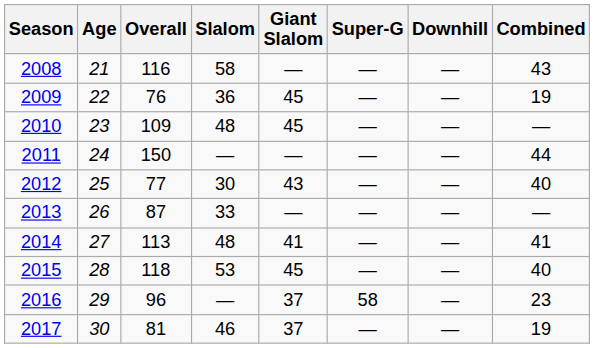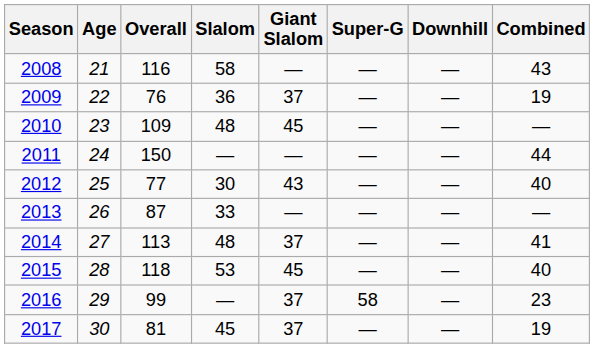2009 | Giant Slalom: 45 -> 37
2014 | Giant Slalom: 41 -> 37
2016 | Overall: 96 -> 99
2017 | Slalom: 46 -> 45
